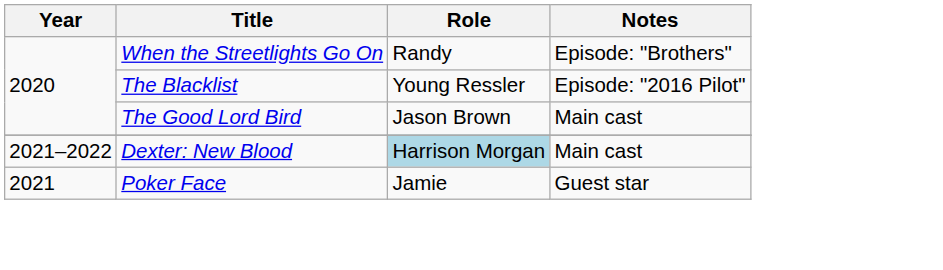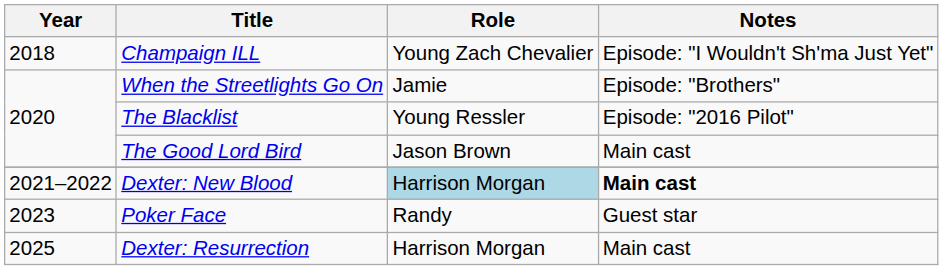+ row: 2018 | Champaign ILL | Young Zach Chevalier | Episode: "I Wouldn't Sh'ma Just Yet"
When the Streetlights Go On | Role: Randy -> Jamie
Dexter: New Blood | Notes: normal -> bold
Poker Face | Year: 2021 -> 2023
Poker Face | Role: Jamie -> Randy
+ row: 2025 | Dexter: Resurrection | Harrison Morgan | Main cast
